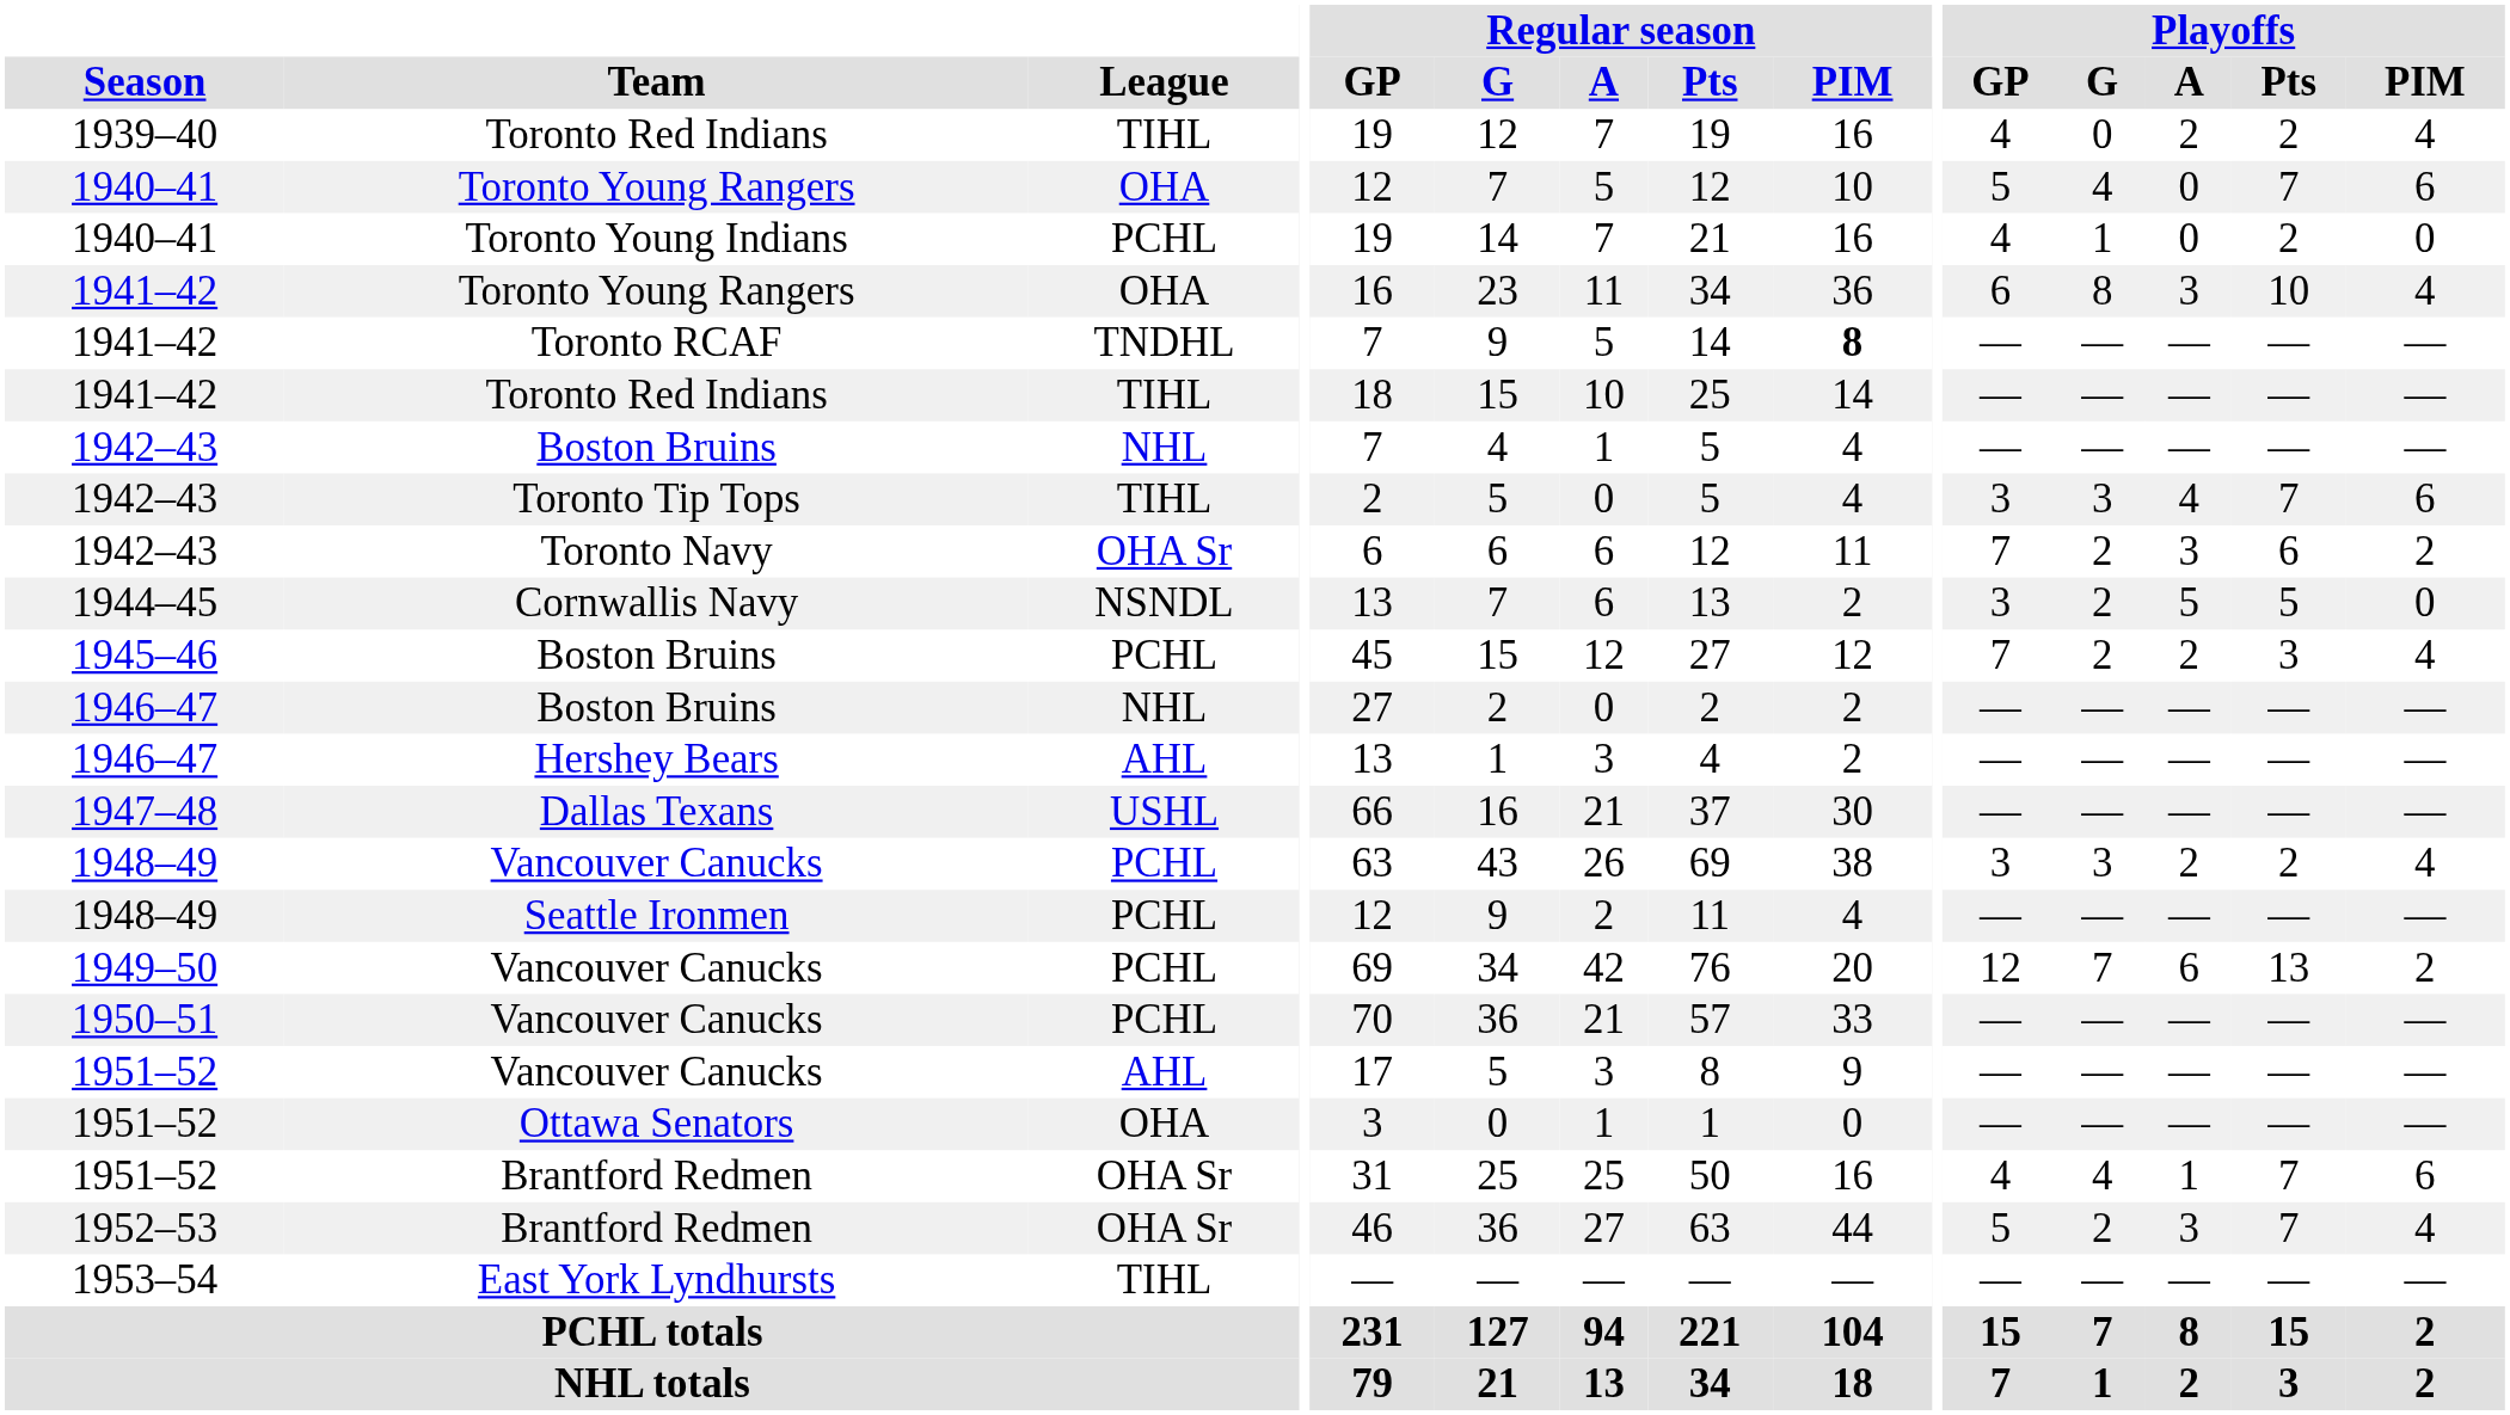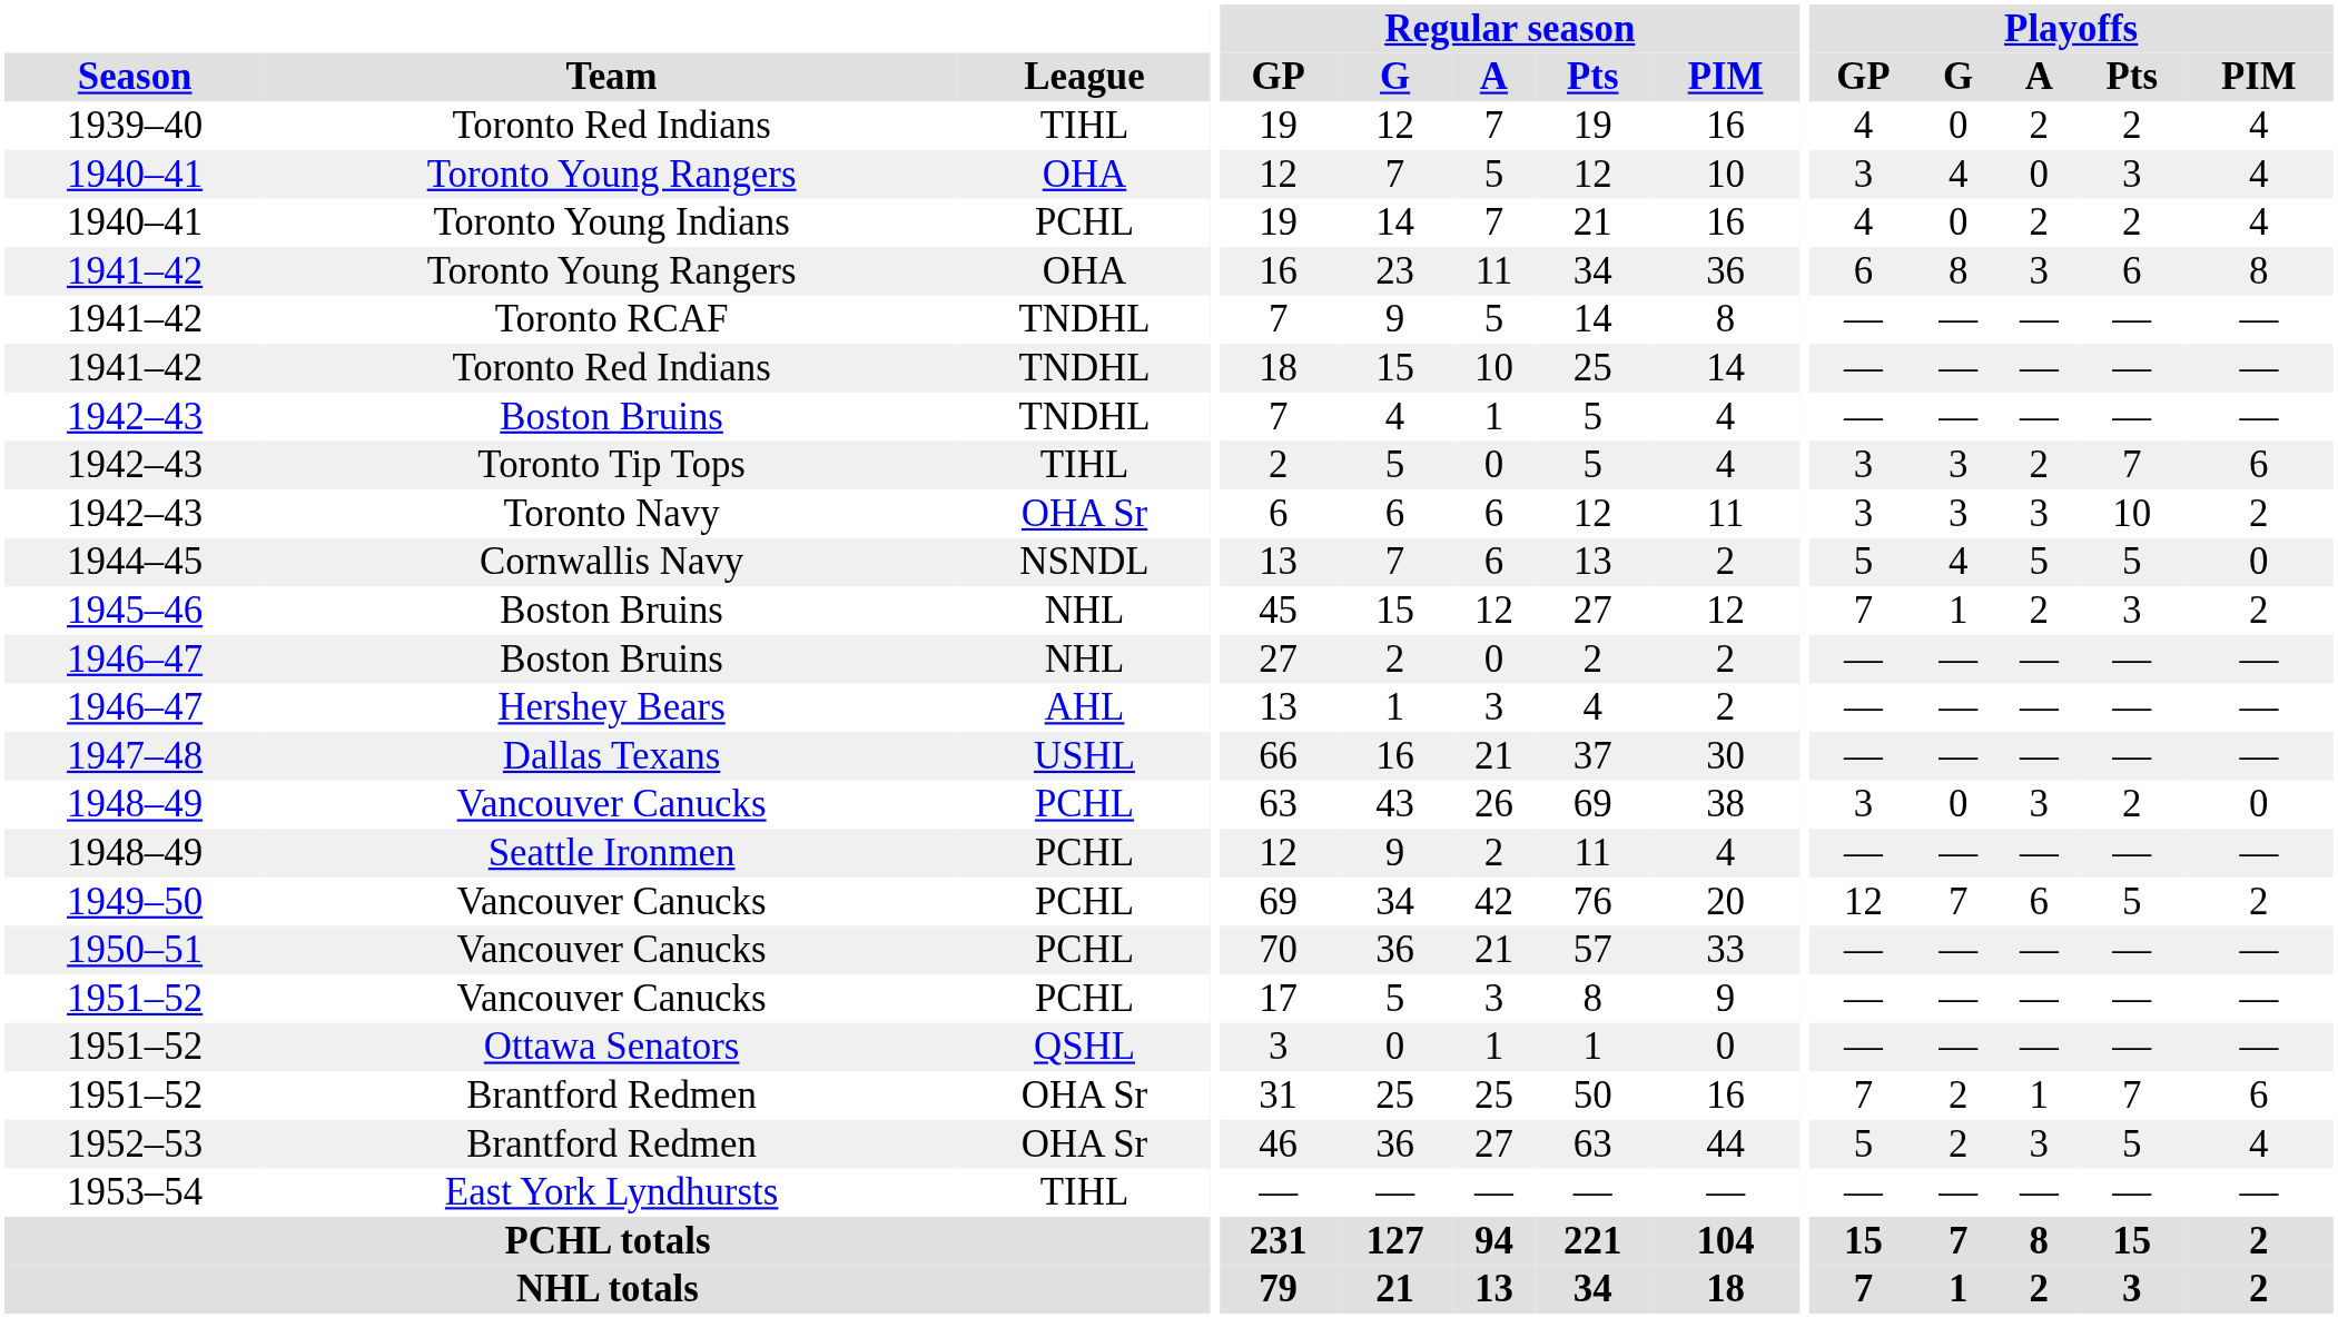1940–41 / Toronto Young Rangers | Playoffs / GP: 5 -> 3
1940–41 / Toronto Young Rangers | Playoffs / Pts: 7 -> 3
1940–41 / Toronto Young Rangers | Playoffs / PIM: 6 -> 4
Toronto Young Indians | Playoffs / G: 1 -> 0
Toronto Young Indians | Playoffs / A: 0 -> 2
Toronto Young Indians | Playoffs / PIM: 0 -> 4
1941–42 / Toronto Young Rangers | Playoffs / Pts: 10 -> 6
1941–42 / Toronto Young Rangers | Playoffs / PIM: 4 -> 8
Toronto RCAF | Regular season / PIM: bold -> normal
1941–42 / Toronto Red Indians | League: TIHL -> TNDHL
1942–43 / Boston Bruins | League: NHL -> TNDHL
Toronto Tip Tops | Playoffs / A: 4 -> 2
Toronto Navy | Playoffs / GP: 7 -> 3
Toronto Navy | Playoffs / G: 2 -> 3
Toronto Navy | Playoffs / Pts: 6 -> 10
Cornwallis Navy | Playoffs / GP: 3 -> 5
Cornwallis Navy | Playoffs / G: 2 -> 4
1945–46 / Boston Bruins | League: PCHL -> NHL
1945–46 / Boston Bruins | Playoffs / G: 2 -> 1
1945–46 / Boston Bruins | Playoffs / PIM: 4 -> 2
1948–49 / Vancouver Canucks | Playoffs / G: 3 -> 0
1948–49 / Vancouver Canucks | Playoffs / A: 2 -> 3
1948–49 / Vancouver Canucks | Playoffs / PIM: 4 -> 0
1949–50 / Vancouver Canucks | Playoffs / Pts: 13 -> 5
1951–52 / Vancouver Canucks | League: AHL -> PCHL
Ottawa Senators | League: OHA -> QSHL
1951–52 / Brantford Redmen | Playoffs / GP: 4 -> 7
1951–52 / Brantford Redmen | Playoffs / G: 4 -> 2
1952–53 / Brantford Redmen | Playoffs / Pts: 7 -> 5
